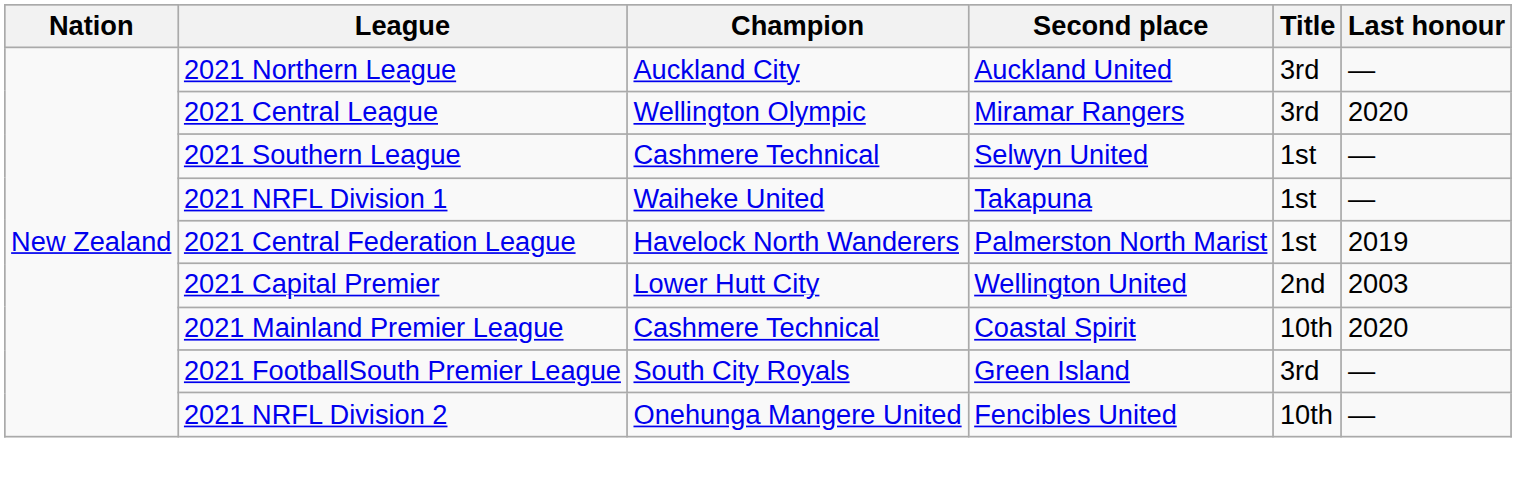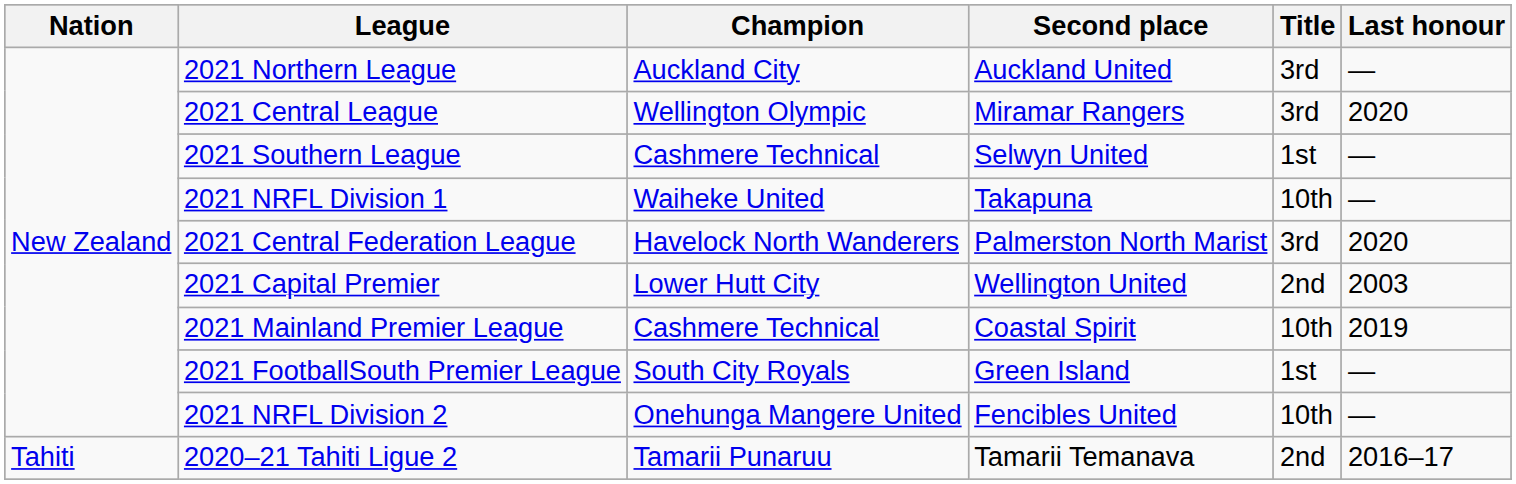2021 NRFL Division 1 | Title: 1st -> 10th
2021 Central Federation League | Title: 1st -> 3rd
2021 Central Federation League | Last honour: 2019 -> 2020
2021 Mainland Premier League | Last honour: 2020 -> 2019
2021 FootballSouth Premier League | Title: 3rd -> 1st
+ row: Tahiti | 2020–21 Tahiti Ligue 2 | Tamarii Punaruu | Tamarii Temanava | 2nd | 2016–17
